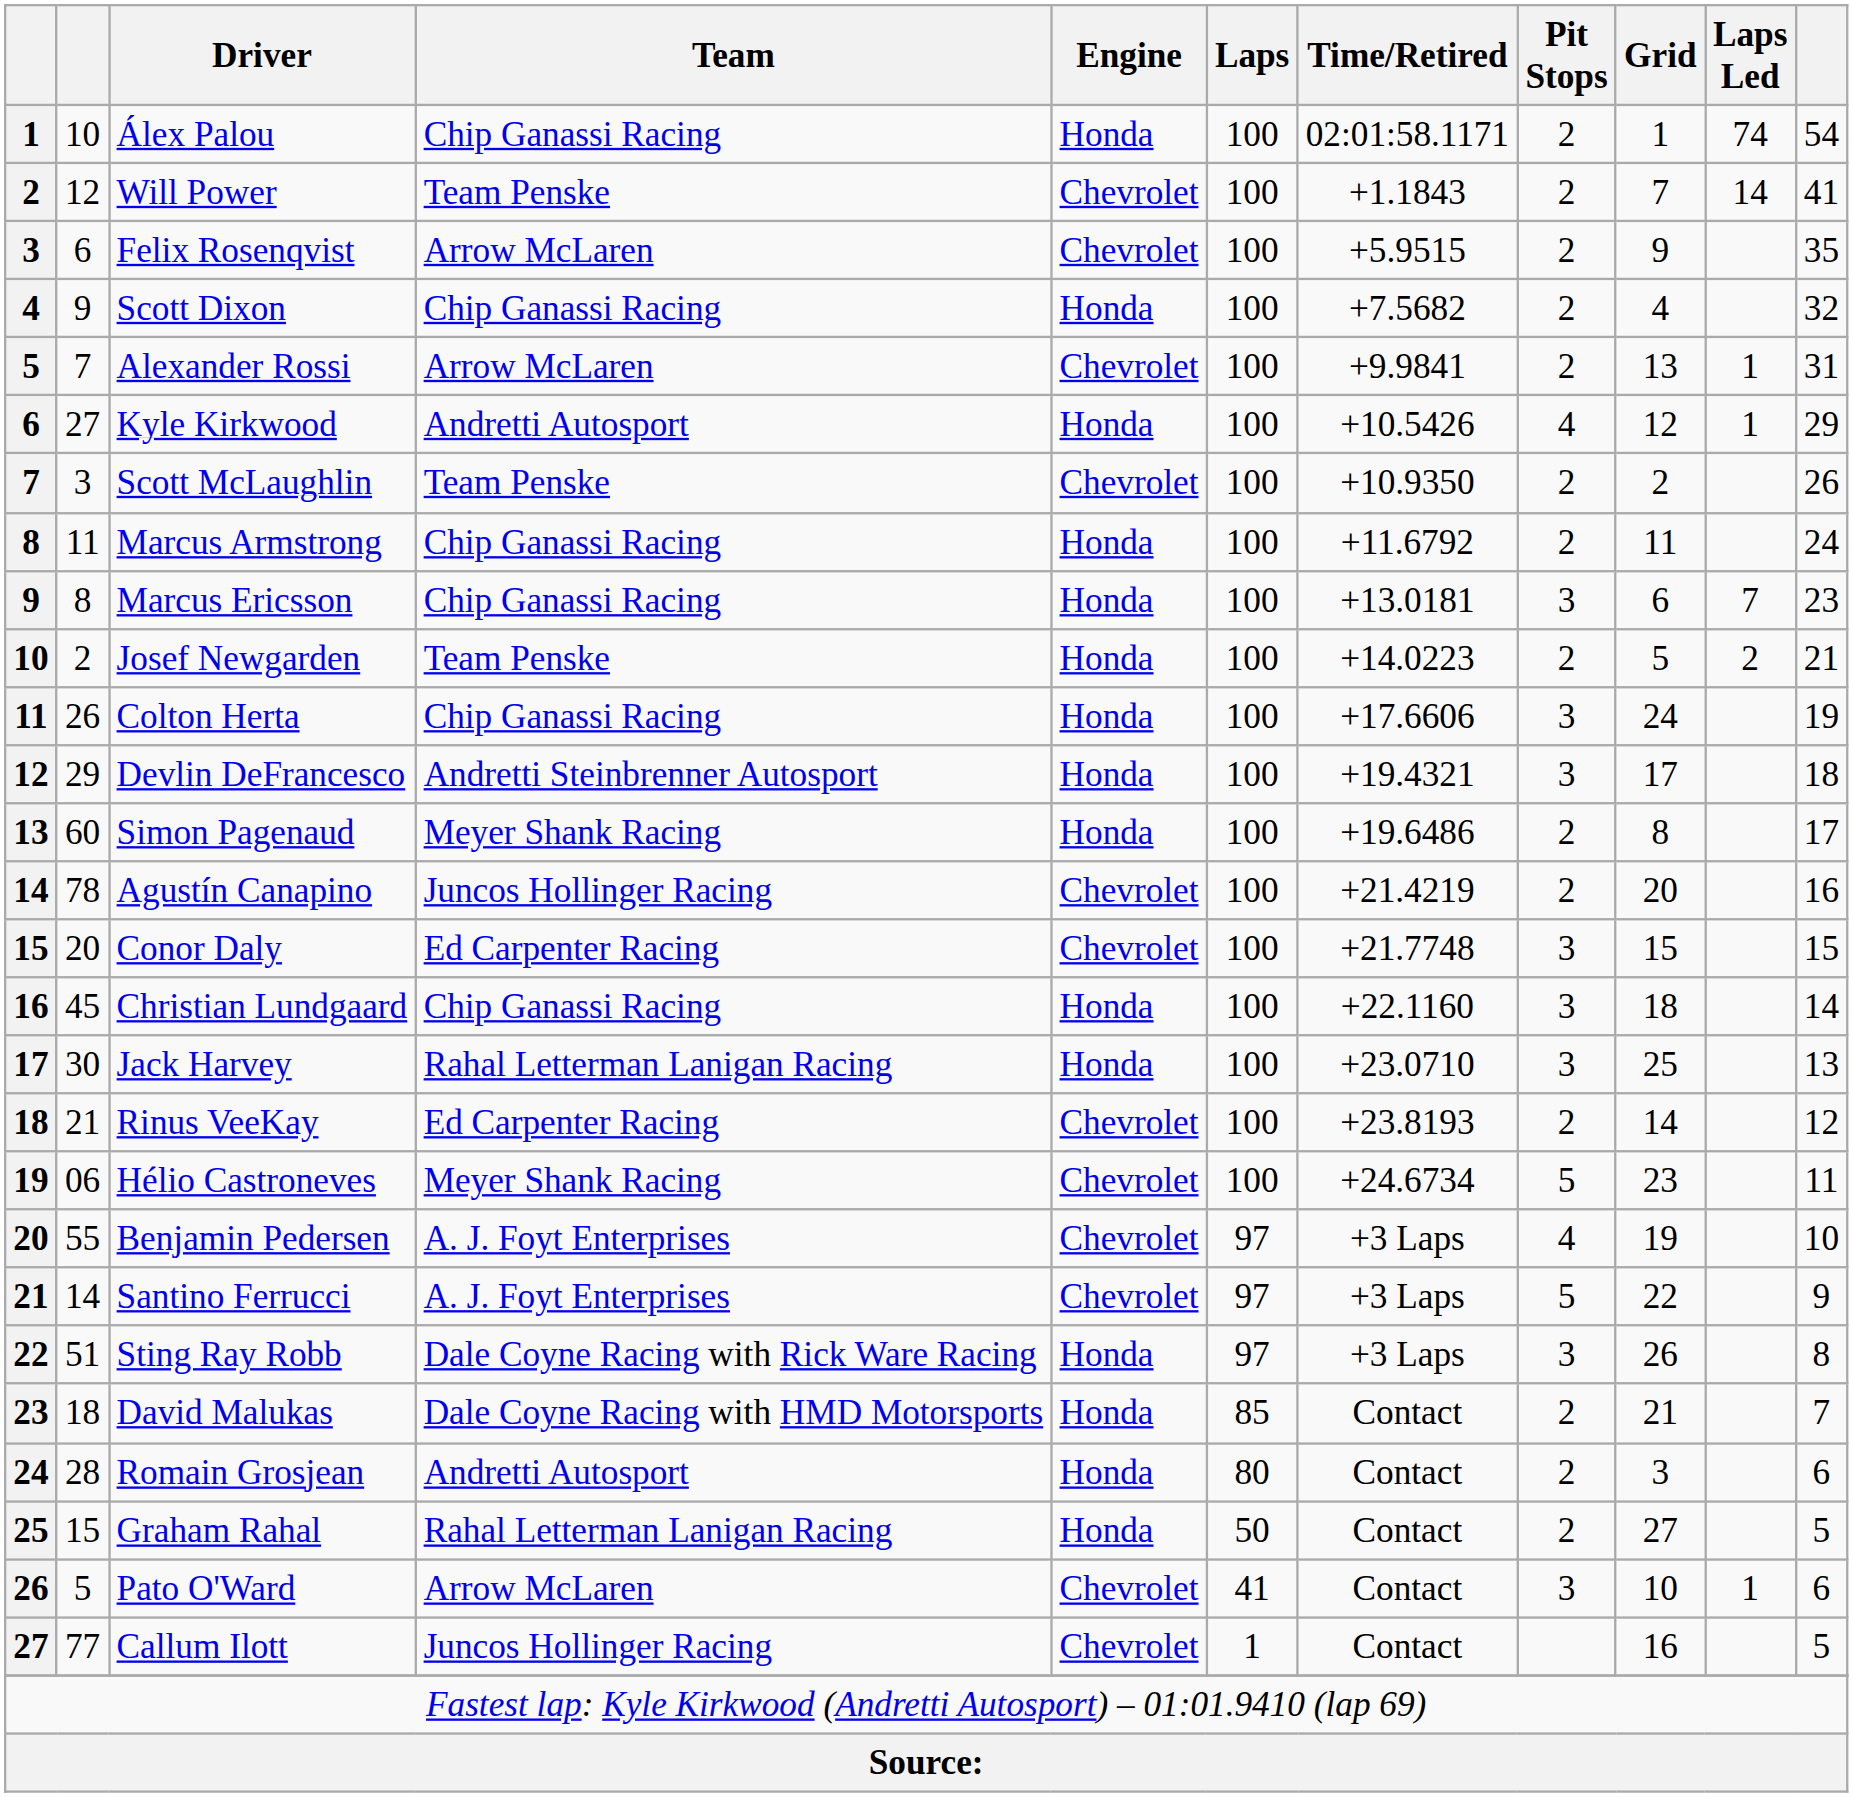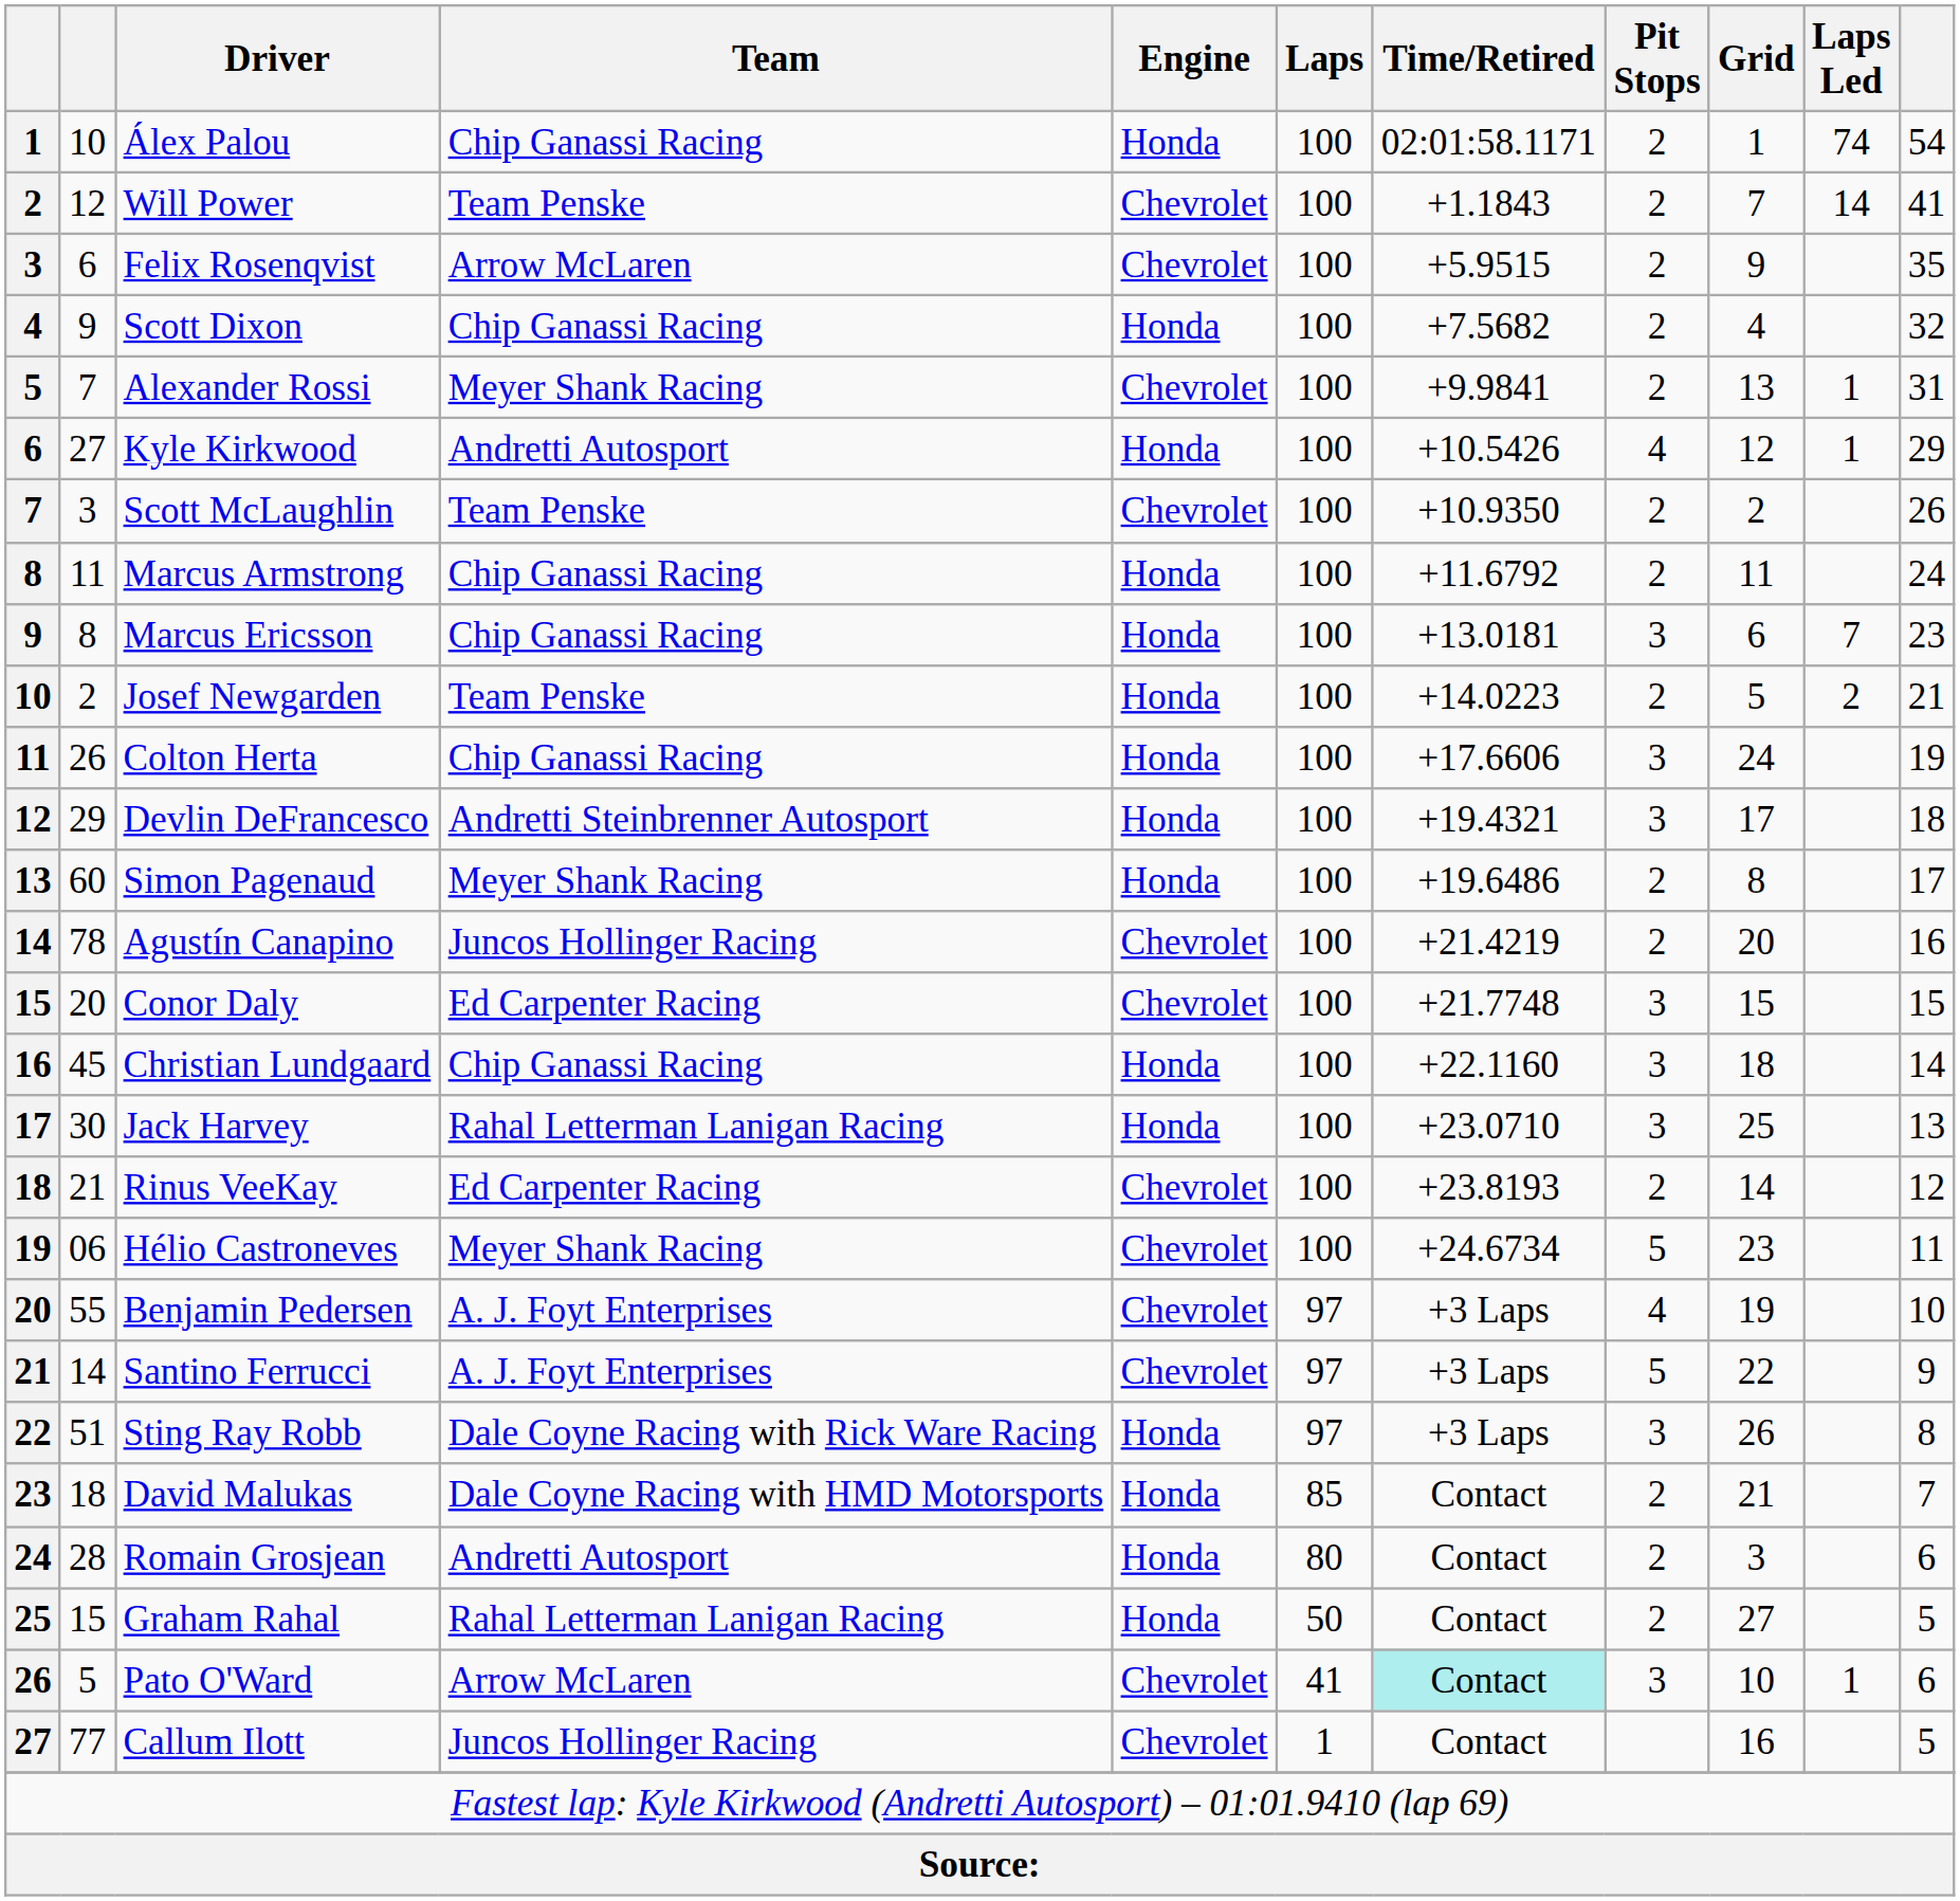Alexander Rossi | Team: Arrow McLaren -> Meyer Shank Racing
Pato O'Ward | Time/Retired: no background -> paleturquoise background
